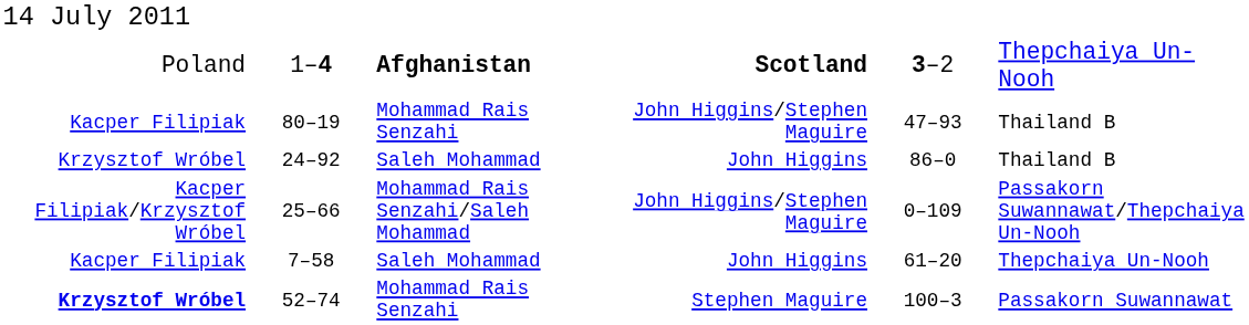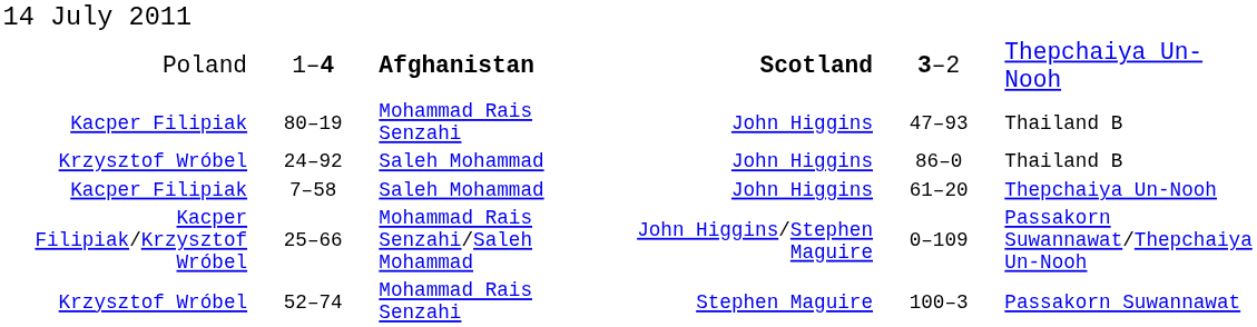80–19 | column 4: John Higgins/Stephen Maguire -> John Higgins
rows swapped: 25–66 <-> 7–58
52–74 | column 1: bold -> normal
